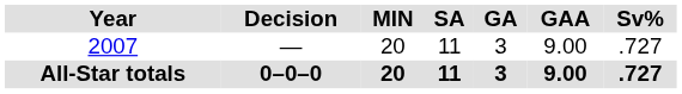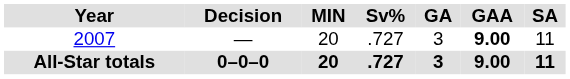columns swapped: SA <-> Sv%
2007 | GAA: normal -> bold
